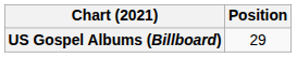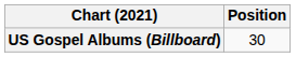US Gospel Albums (Billboard) | Position: 29 -> 30
